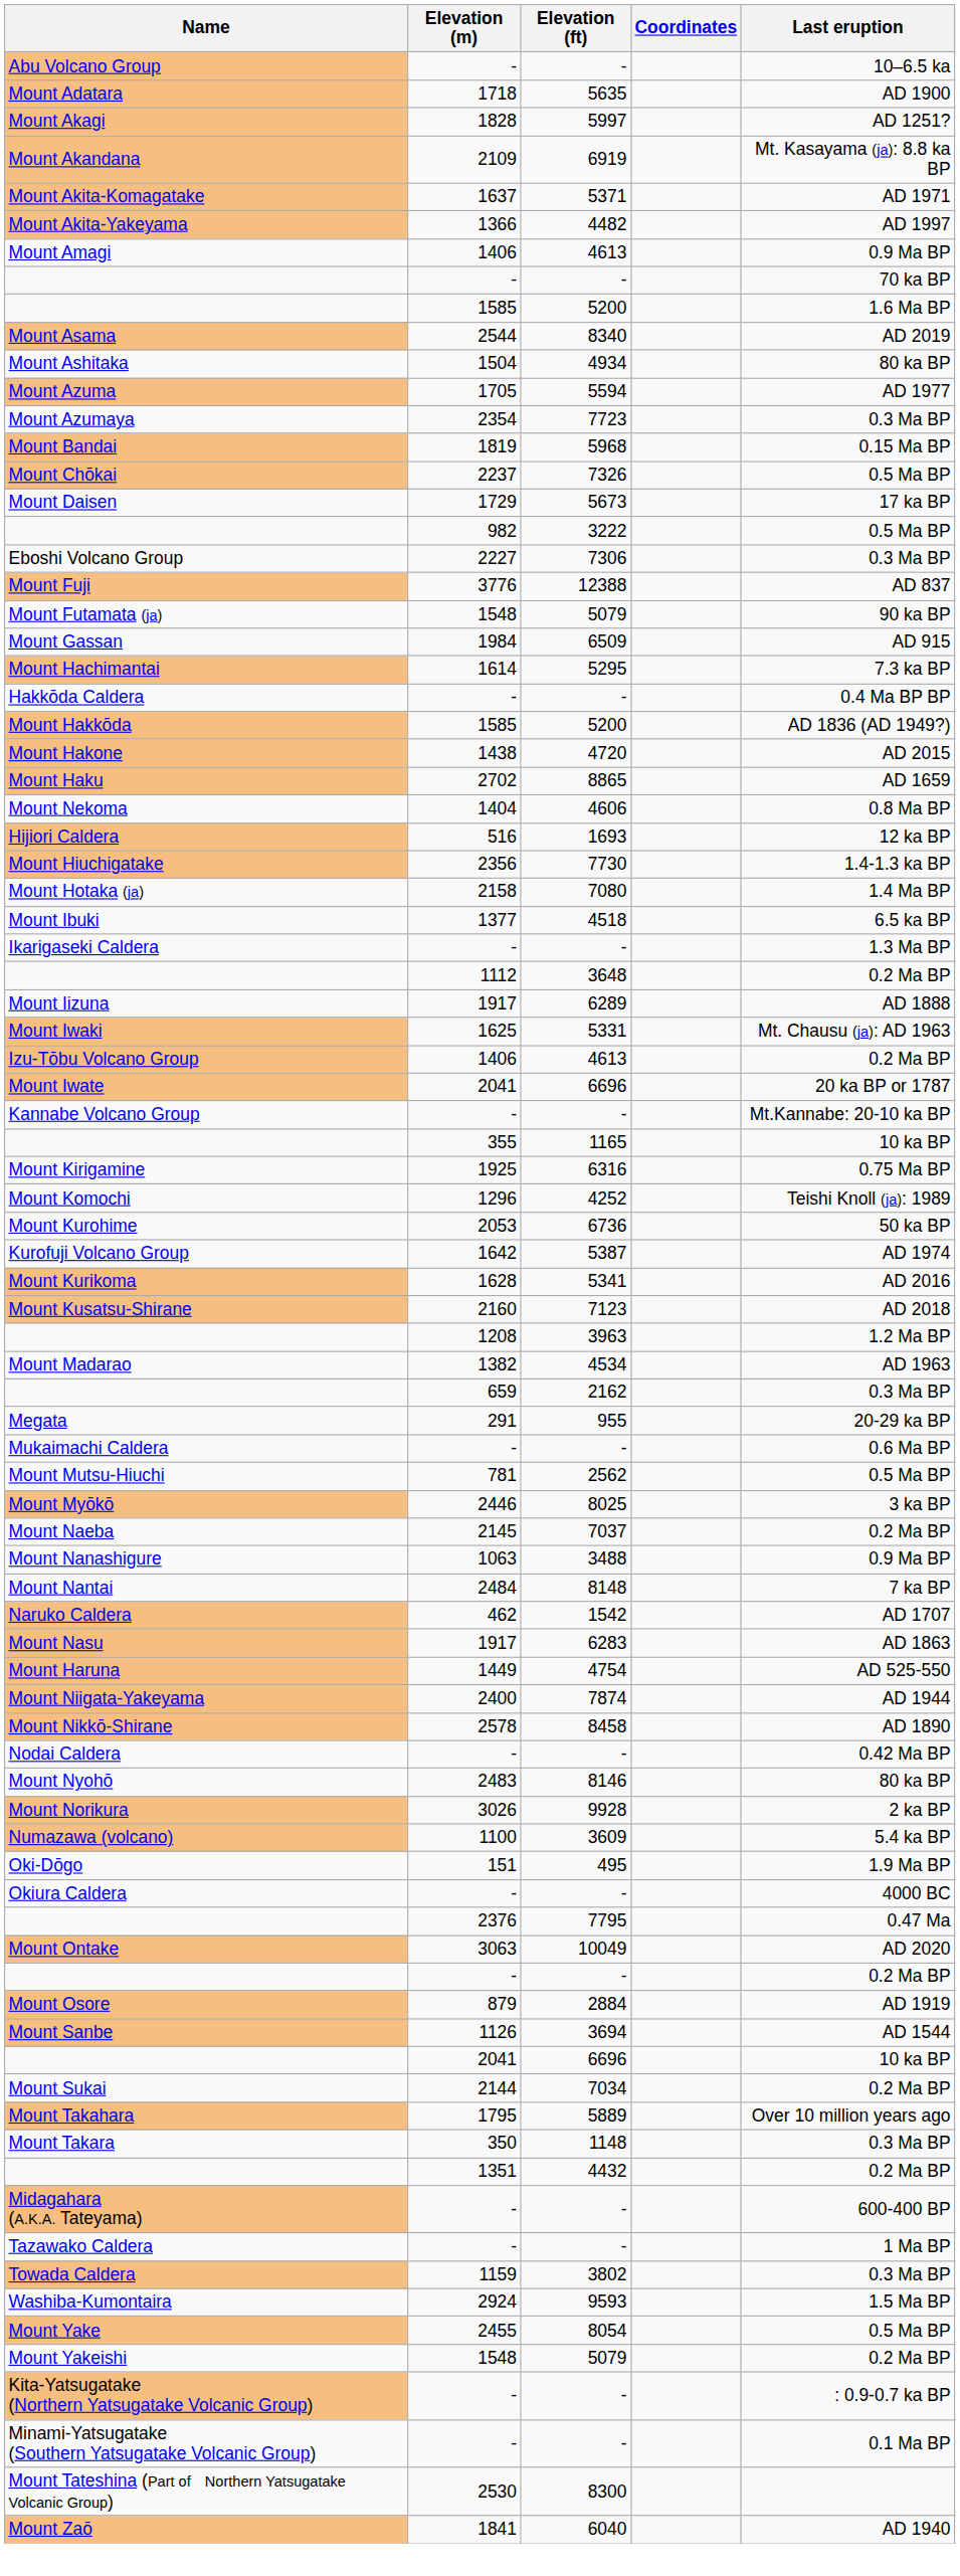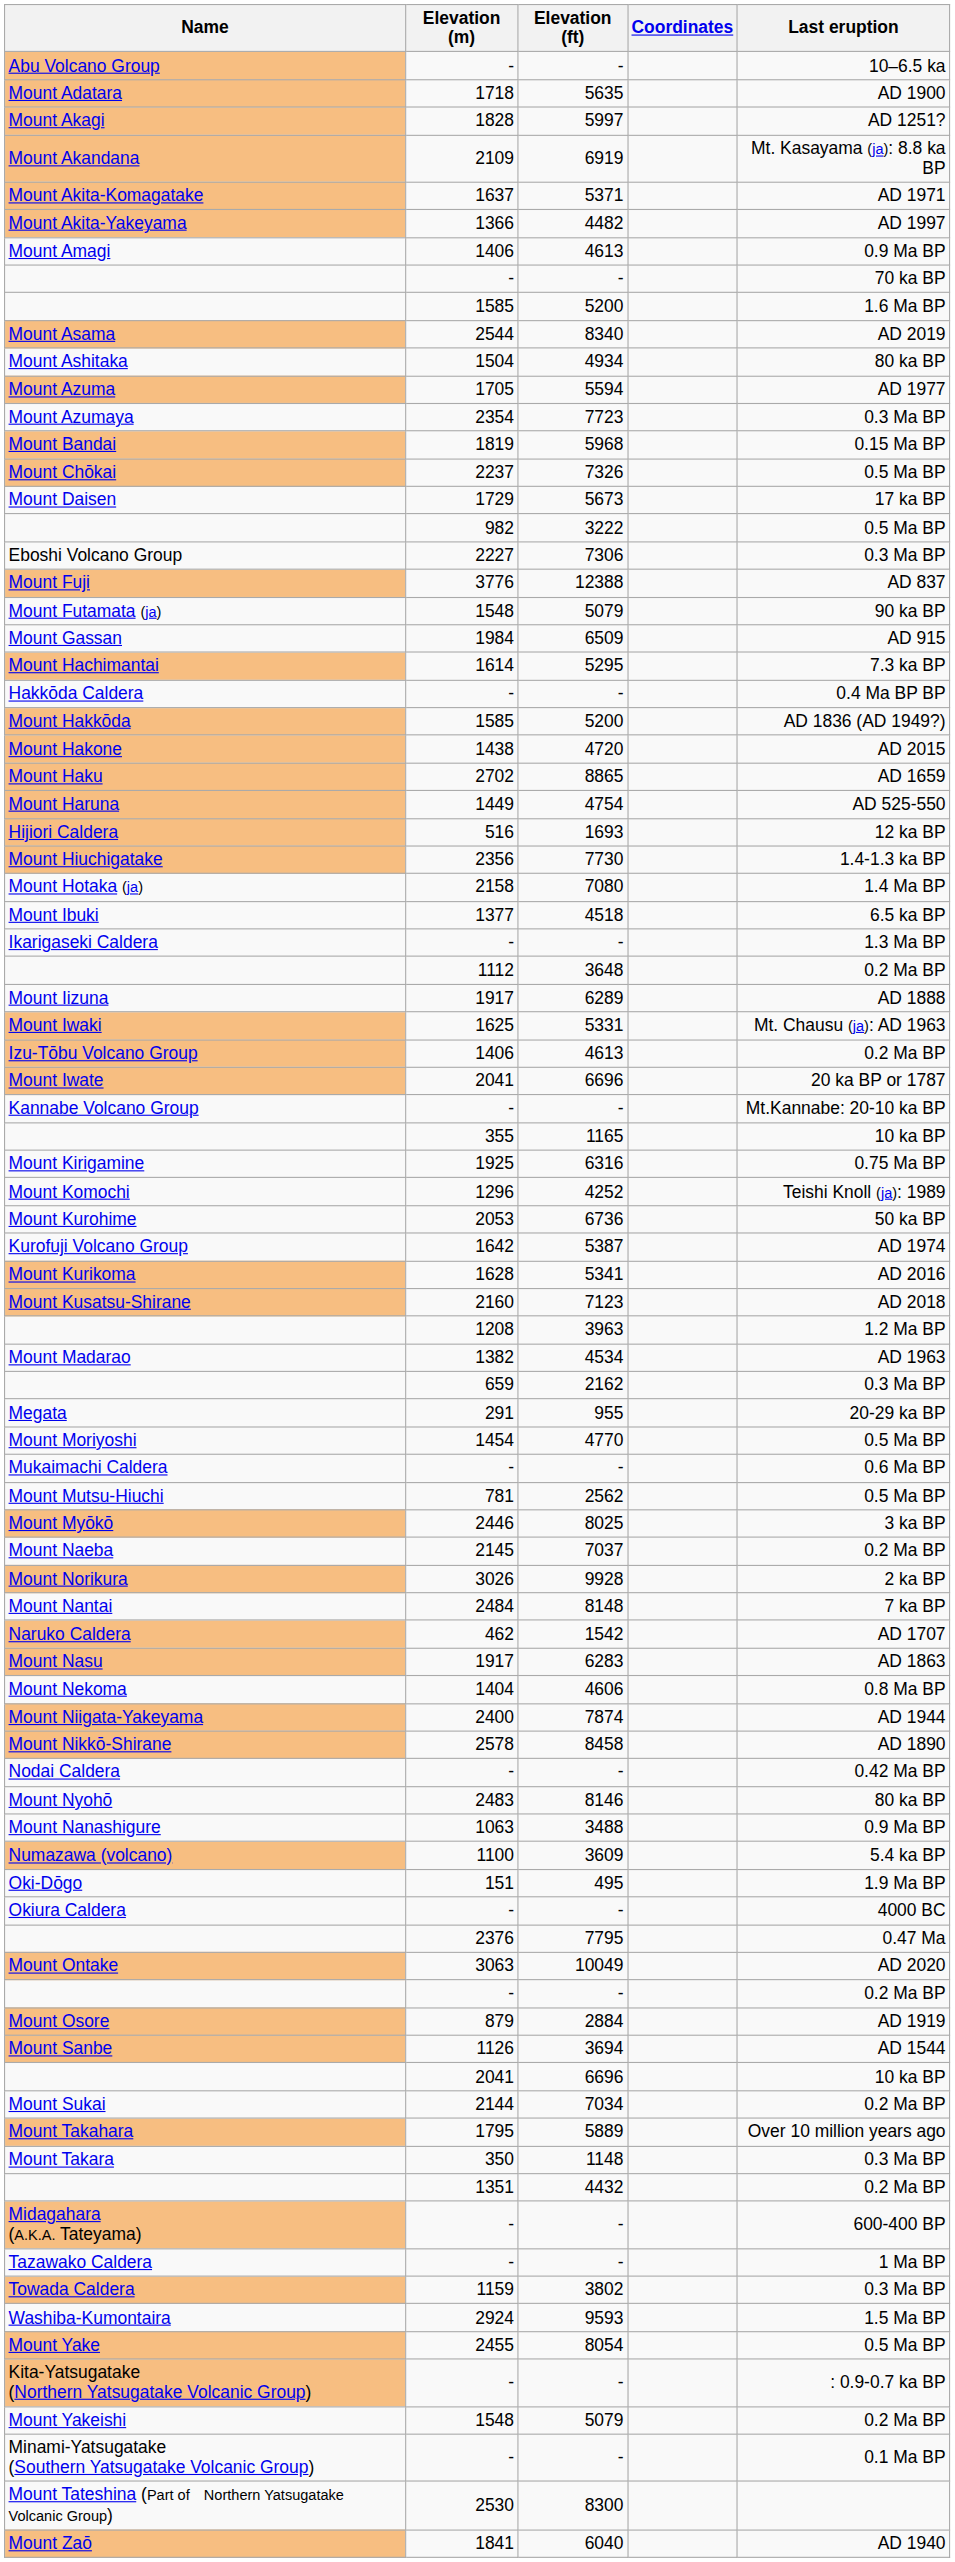rows swapped: Mount Haruna <-> Mount Nekoma
+ row: Mount Moriyoshi | 1454 | 4770 | 0.5 Ma BP
rows swapped: Mount Nanashigure <-> Mount Norikura
rows swapped: Mount Yakeishi <-> Kita-Yatsugatake (Northern Yatsugatake Volcanic Group)
